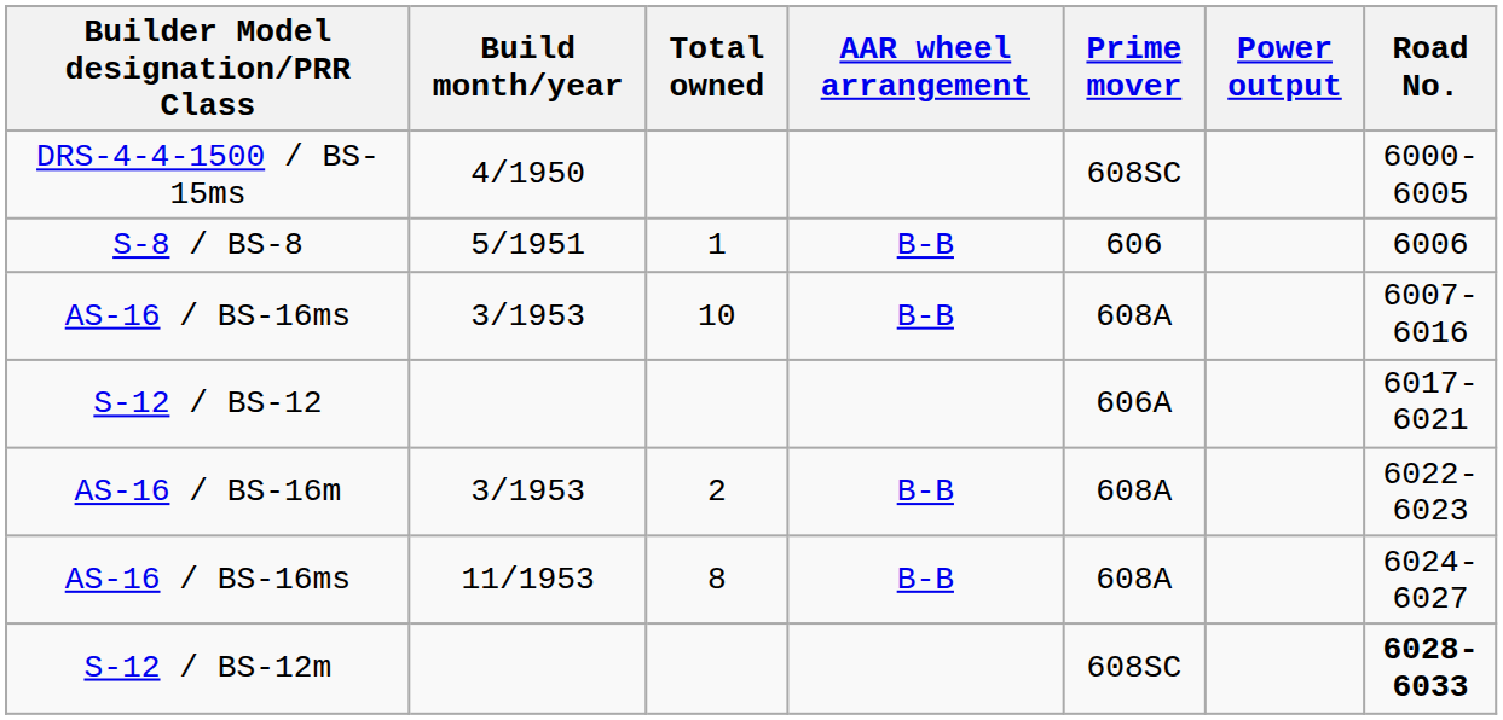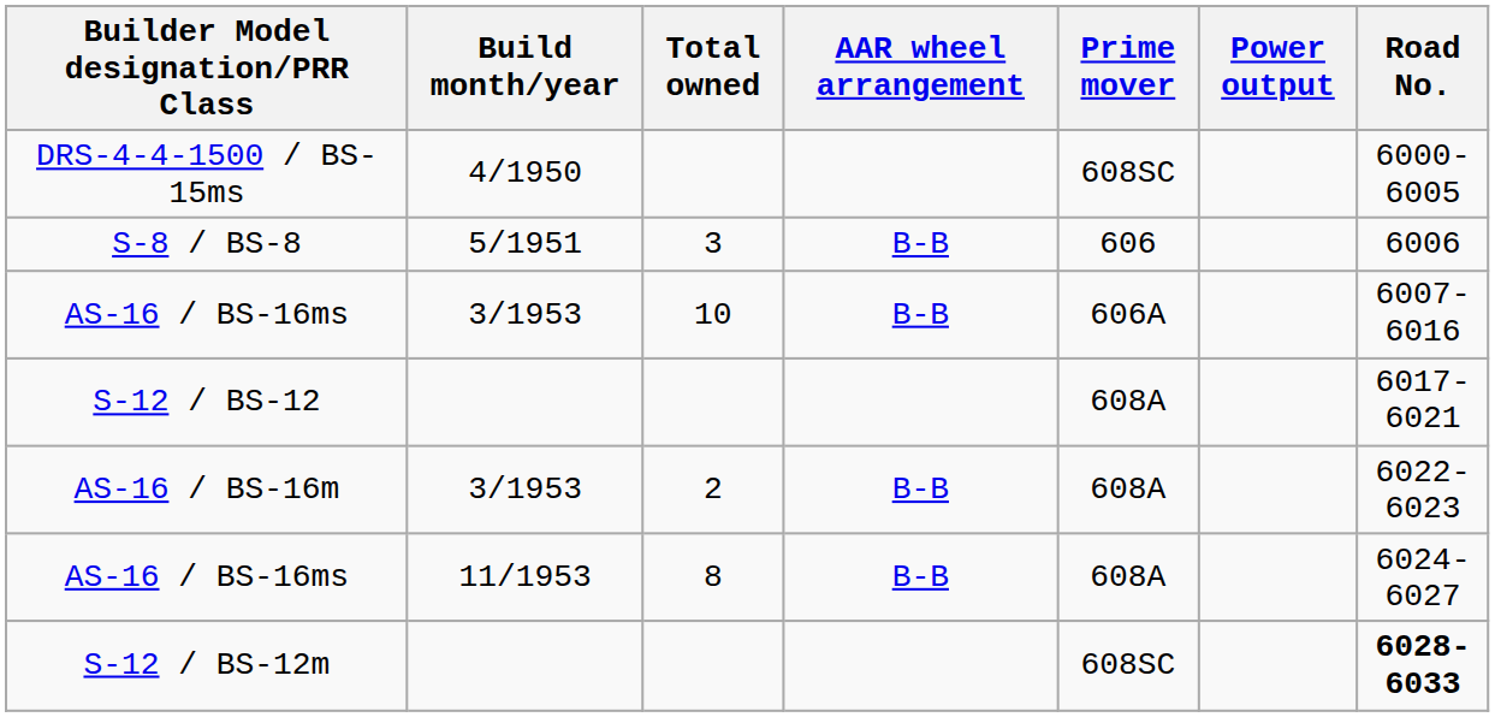S-8 / BS-8 | Total owned: 1 -> 3
AS-16 / BS-16ms / 3/1953 | Prime mover: 608A -> 606A
S-12 / BS-12 | Prime mover: 606A -> 608A
